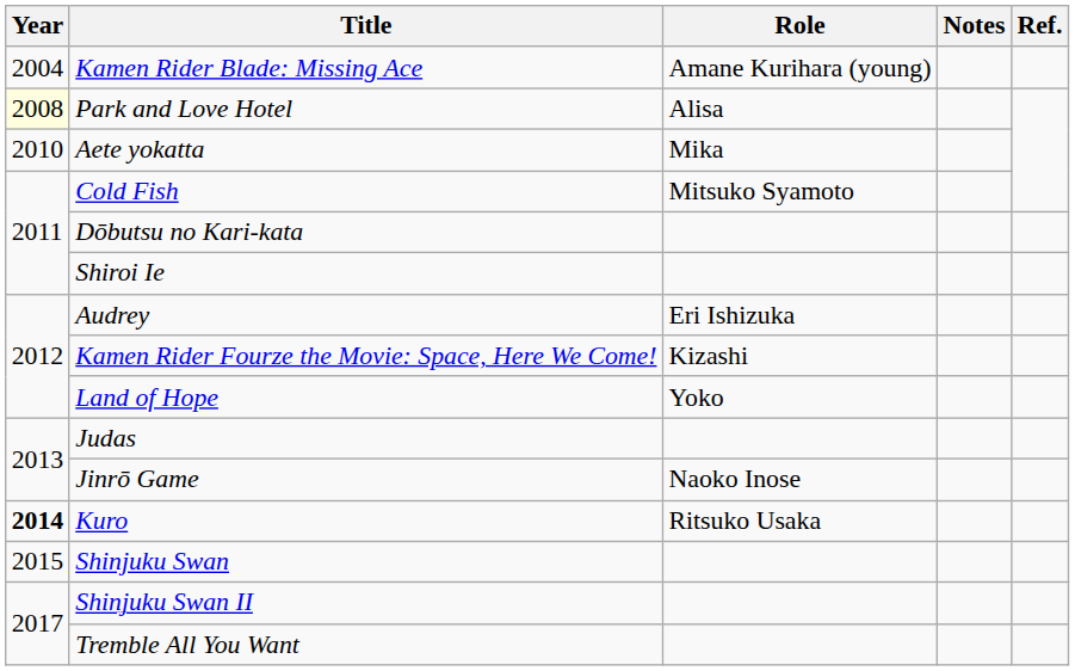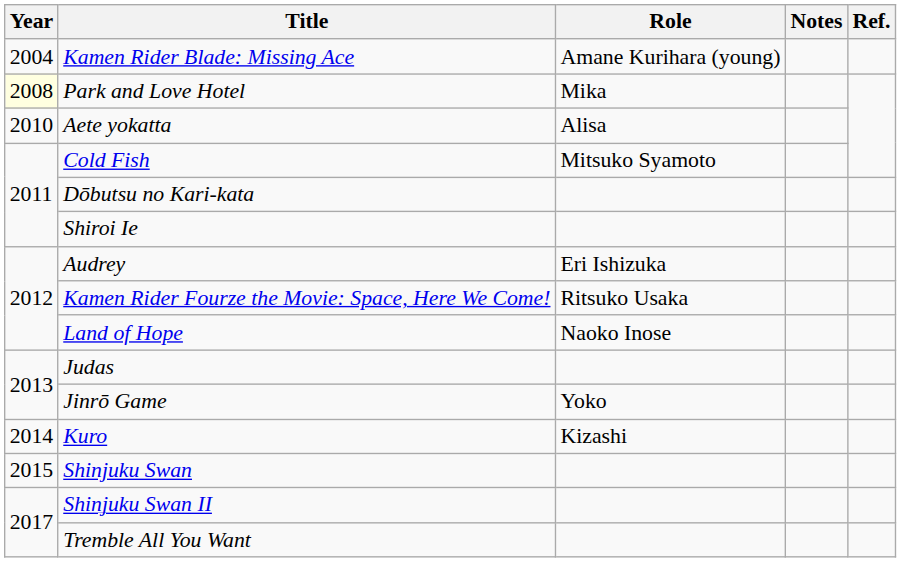Park and Love Hotel | Role: Alisa -> Mika
Aete yokatta | Role: Mika -> Alisa
Kamen Rider Fourze the Movie: Space, Here We Come! | Role: Kizashi -> Ritsuko Usaka
Land of Hope | Role: Yoko -> Naoko Inose
Jinrō Game | Role: Naoko Inose -> Yoko
Kuro | Year: bold -> normal
Kuro | Role: Ritsuko Usaka -> Kizashi
